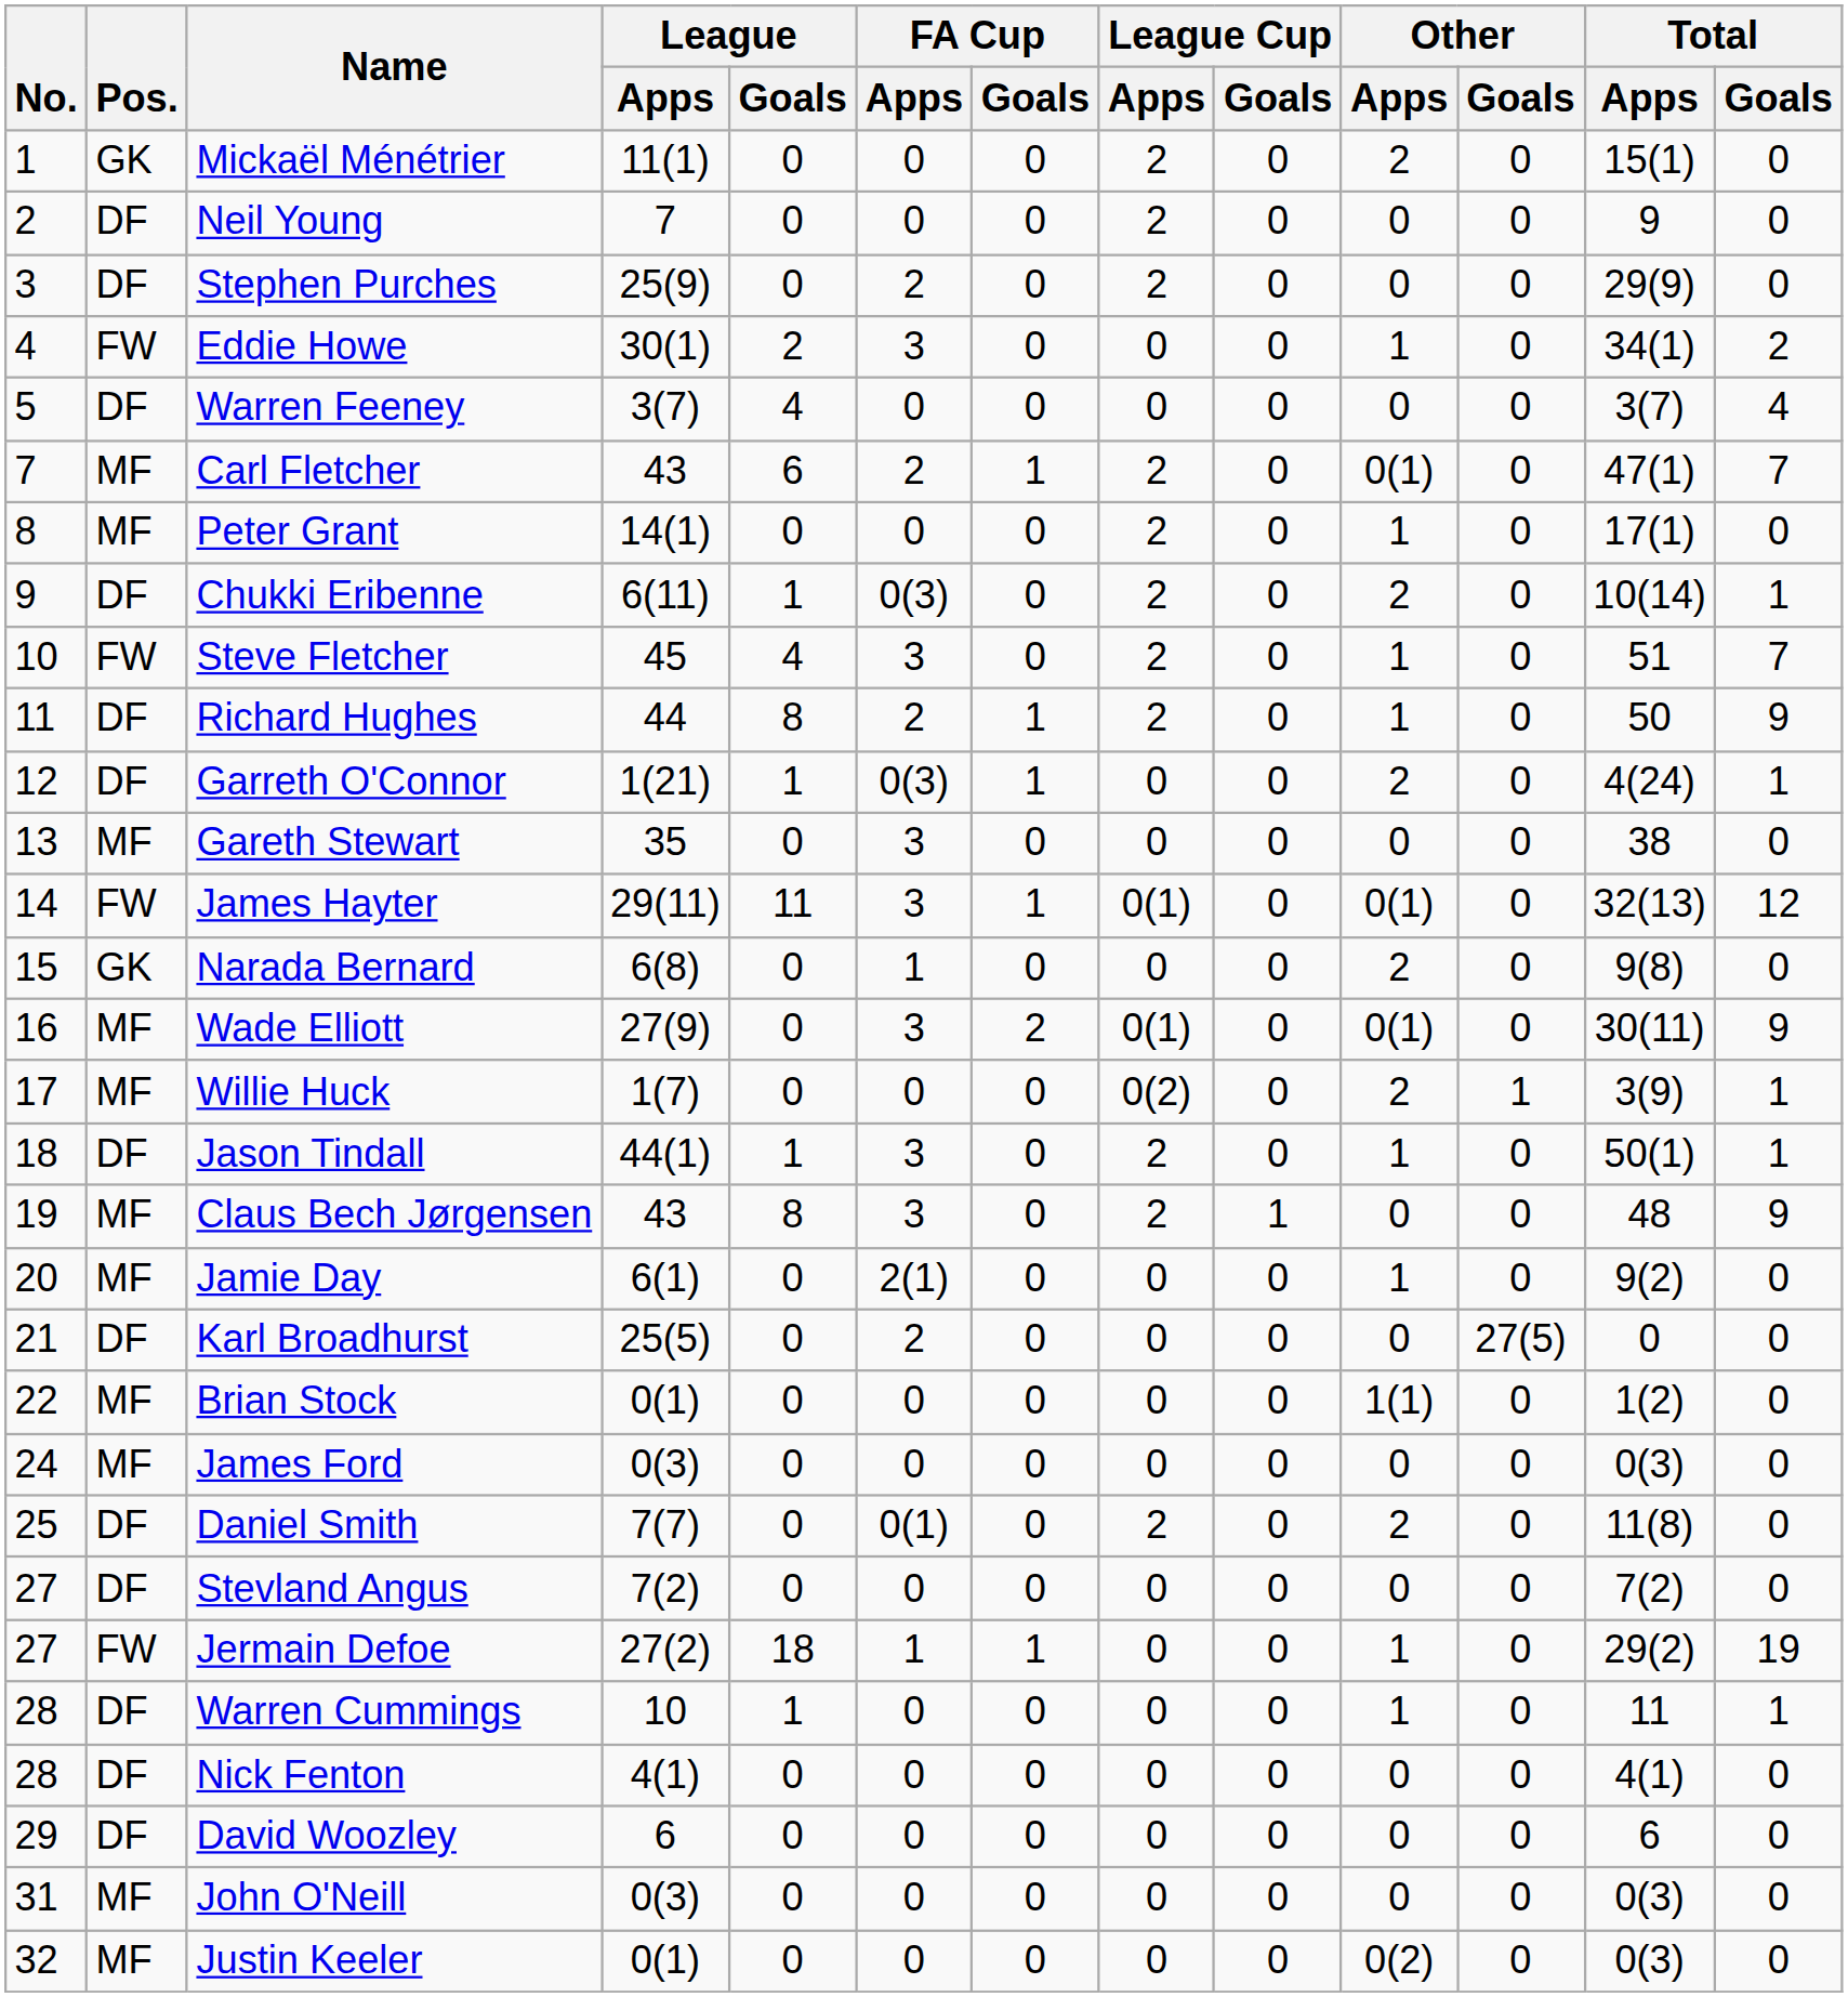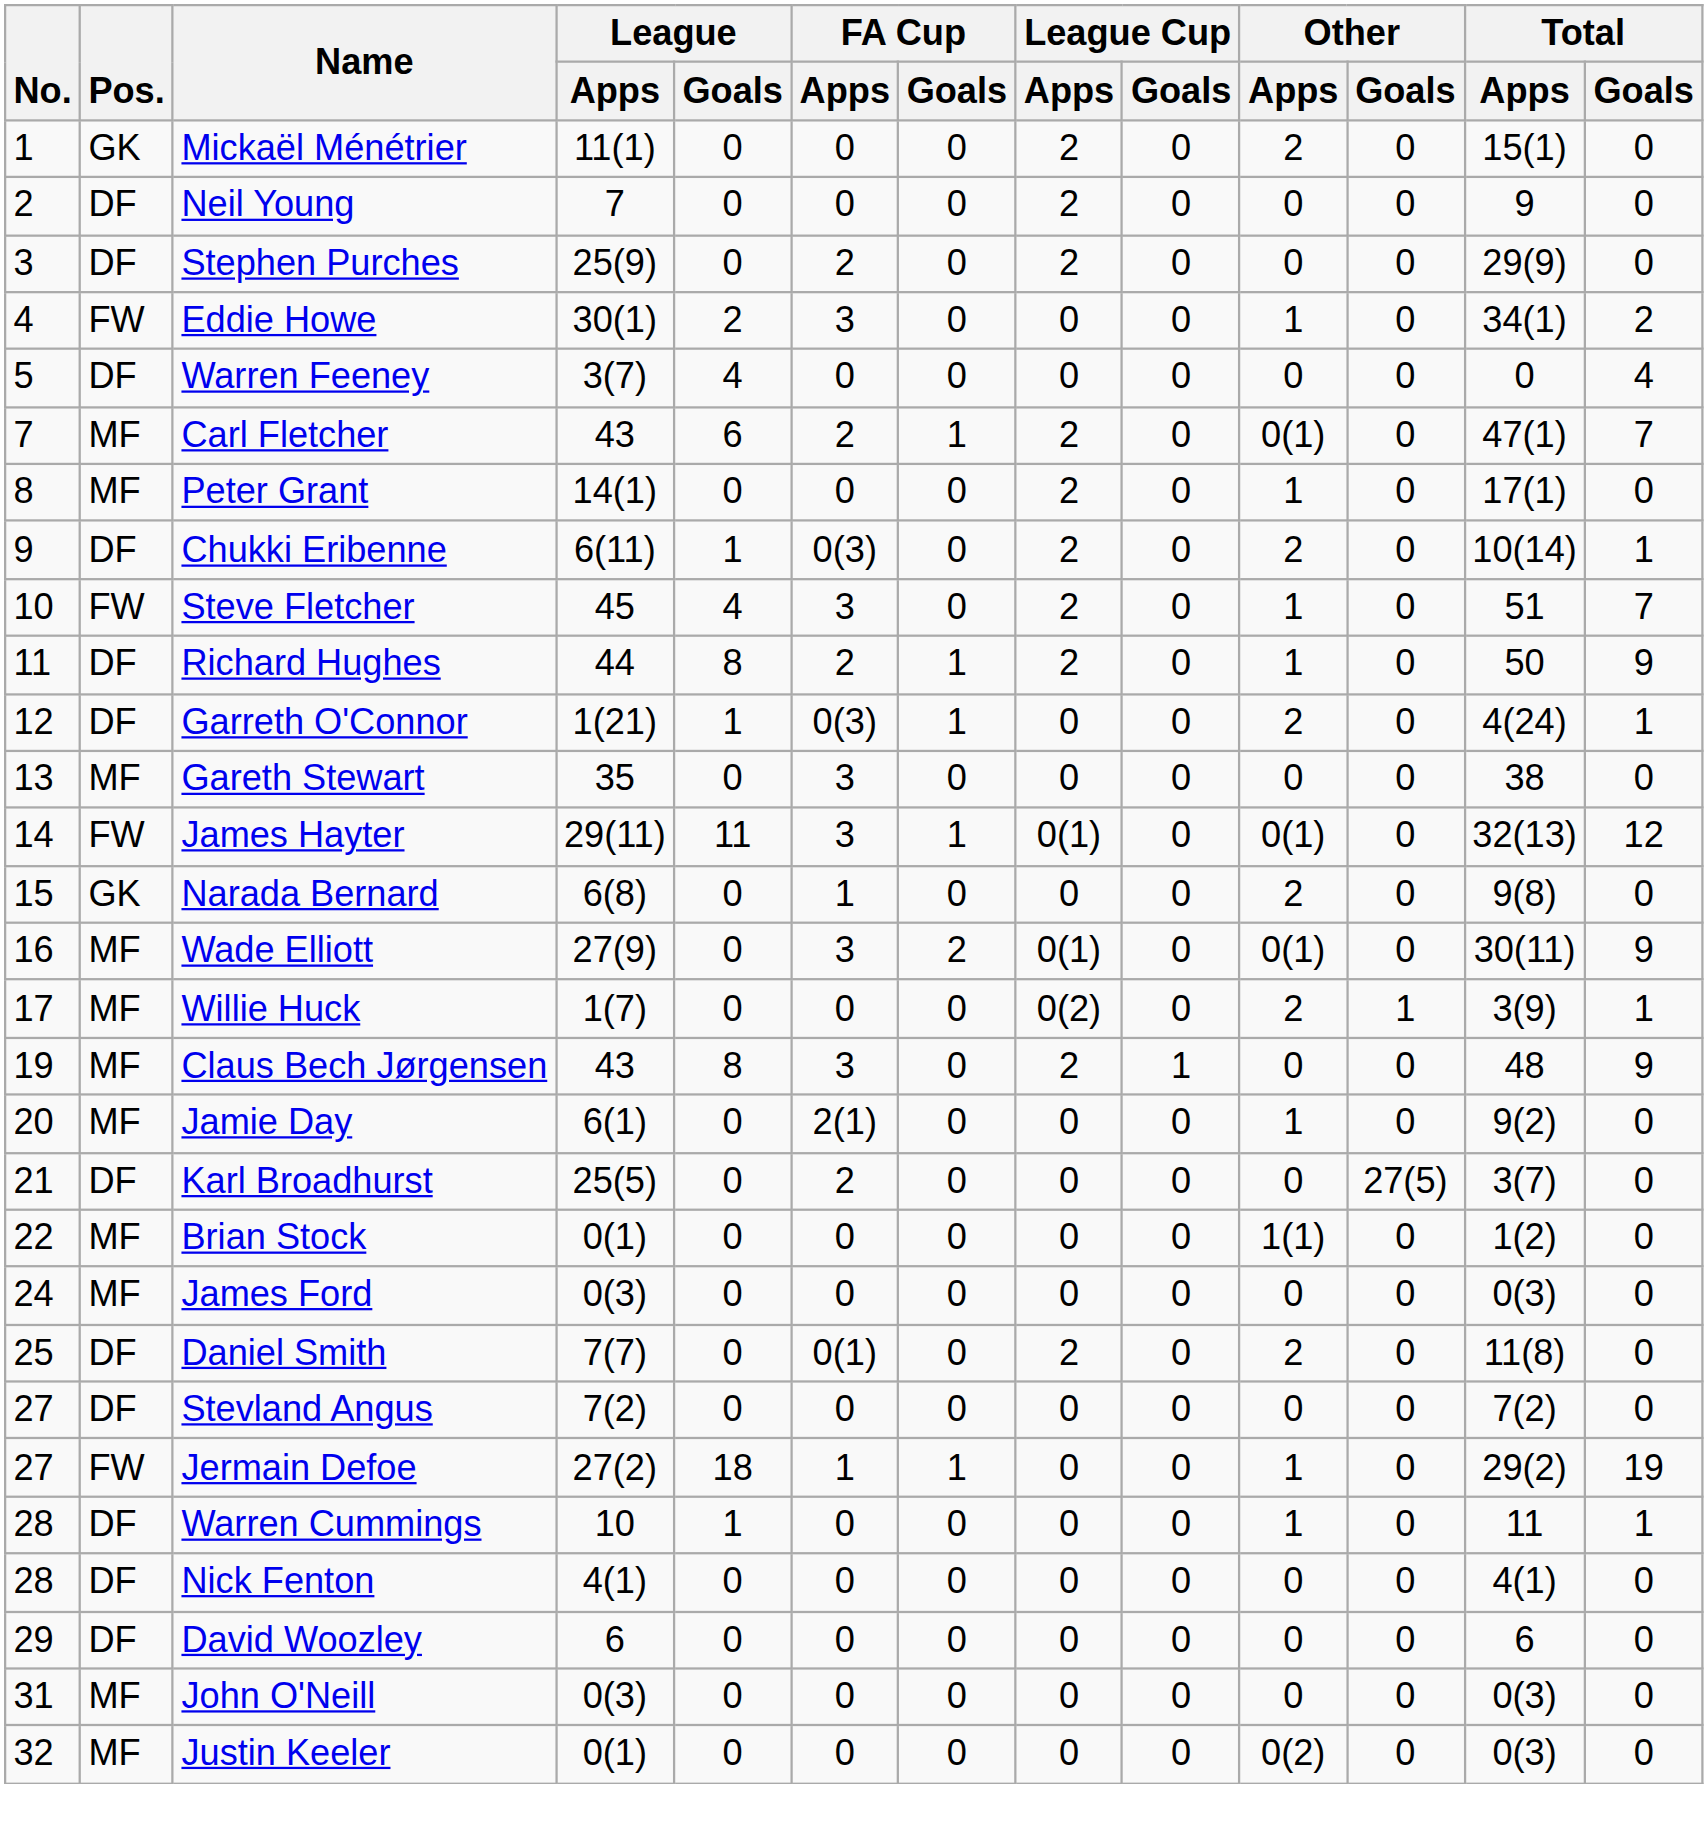Warren Feeney | Total / Apps: 3(7) -> 0
- row: 18 | DF | Jason Tindall | 44(1) | 1 | 3 | 0 | 2 | 0 | 1 | 0 | 50(1) | 1
Karl Broadhurst | Total / Apps: 0 -> 3(7)
